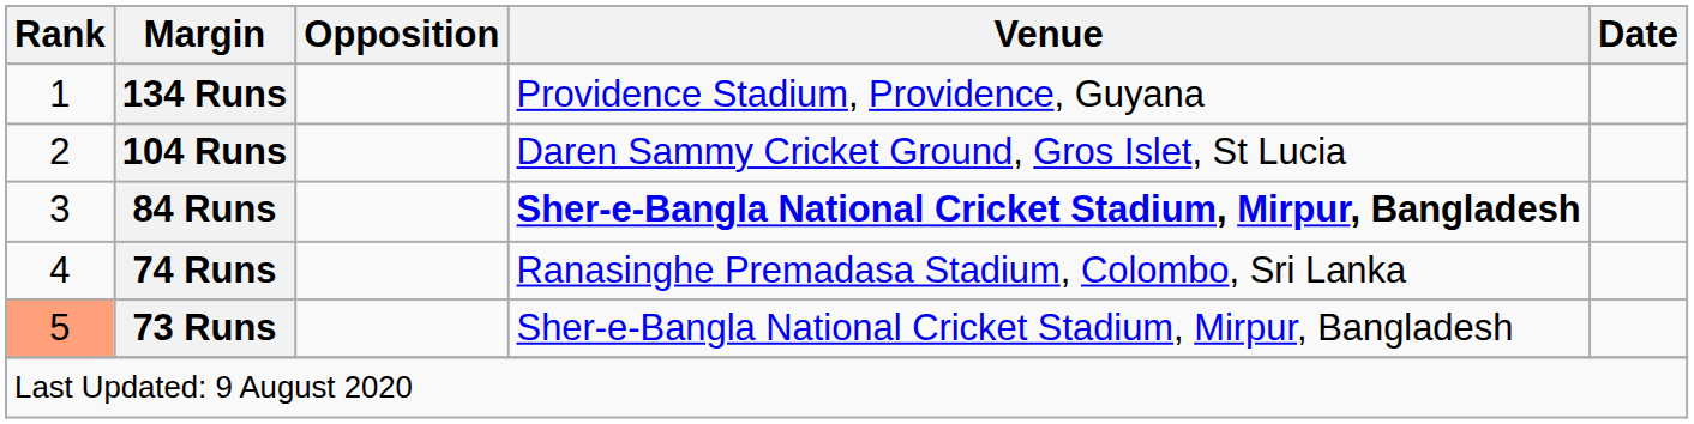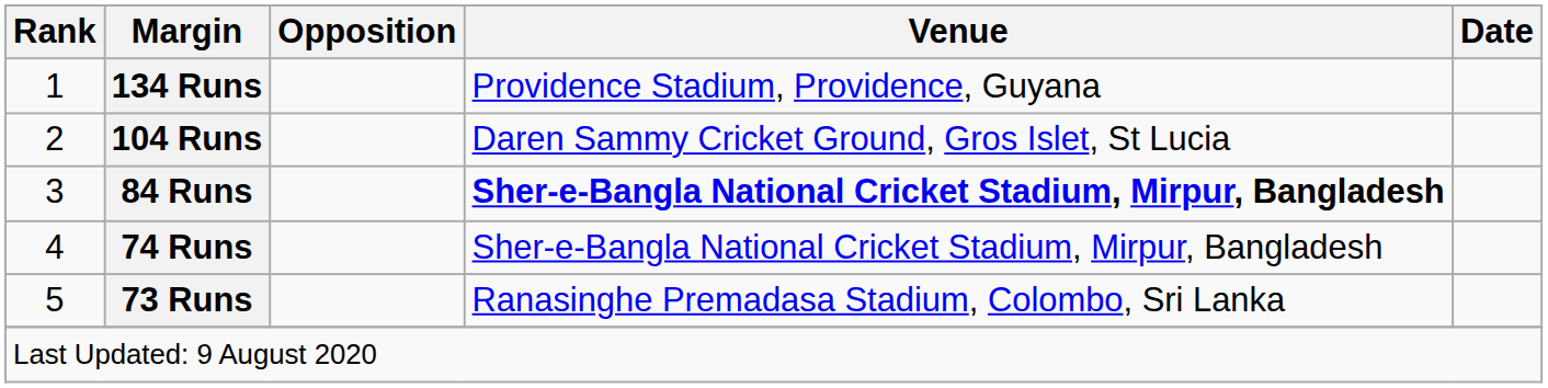74 Runs | Venue: Ranasinghe Premadasa Stadium, Colombo, Sri Lanka -> Sher-e-Bangla National Cricket Stadium, Mirpur, Bangladesh
73 Runs | Rank: lightsalmon background -> no background
73 Runs | Venue: Sher-e-Bangla National Cricket Stadium, Mirpur, Bangladesh -> Ranasinghe Premadasa Stadium, Colombo, Sri Lanka
